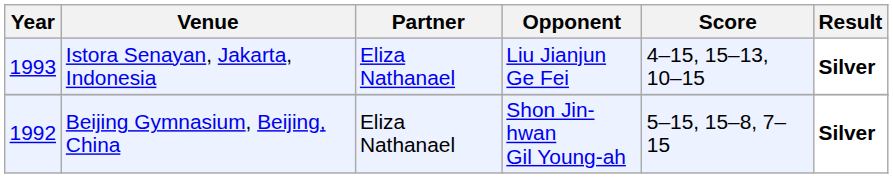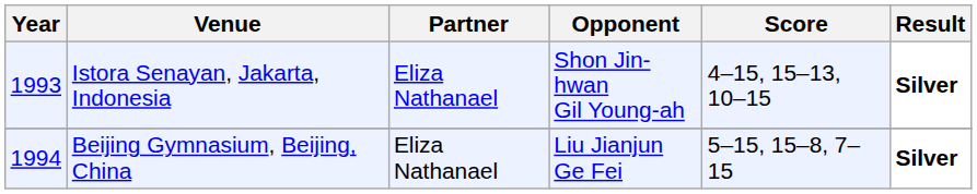Istora Senayan, Jakarta, Indonesia | Opponent: Liu Jianjun Ge Fei -> Shon Jin-hwan Gil Young-ah
Beijing Gymnasium, Beijing, China | Year: 1992 -> 1994
Beijing Gymnasium, Beijing, China | Opponent: Shon Jin-hwan Gil Young-ah -> Liu Jianjun Ge Fei
